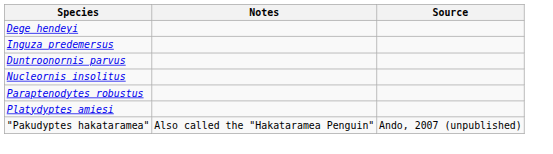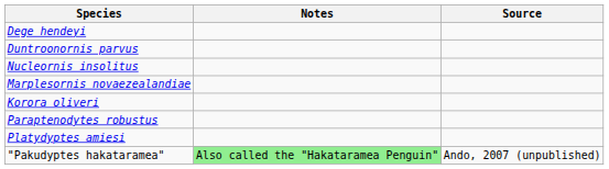- row: Inguza predemersus
+ row: Marplesornis novaezealandiae
+ row: Korora oliveri
"Pakudyptes hakataramea" | Notes: no background -> lightgreen background
